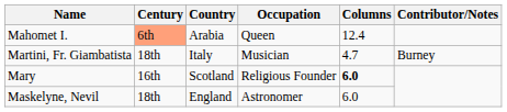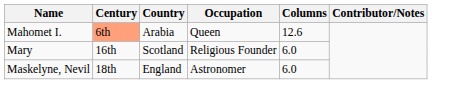Mahomet I. | Columns: 12.4 -> 12.6
- row: Martini, Fr. Giambatista | 18th | Italy | Musician | 4.7 | Burney
Mary | Columns: bold -> normal
